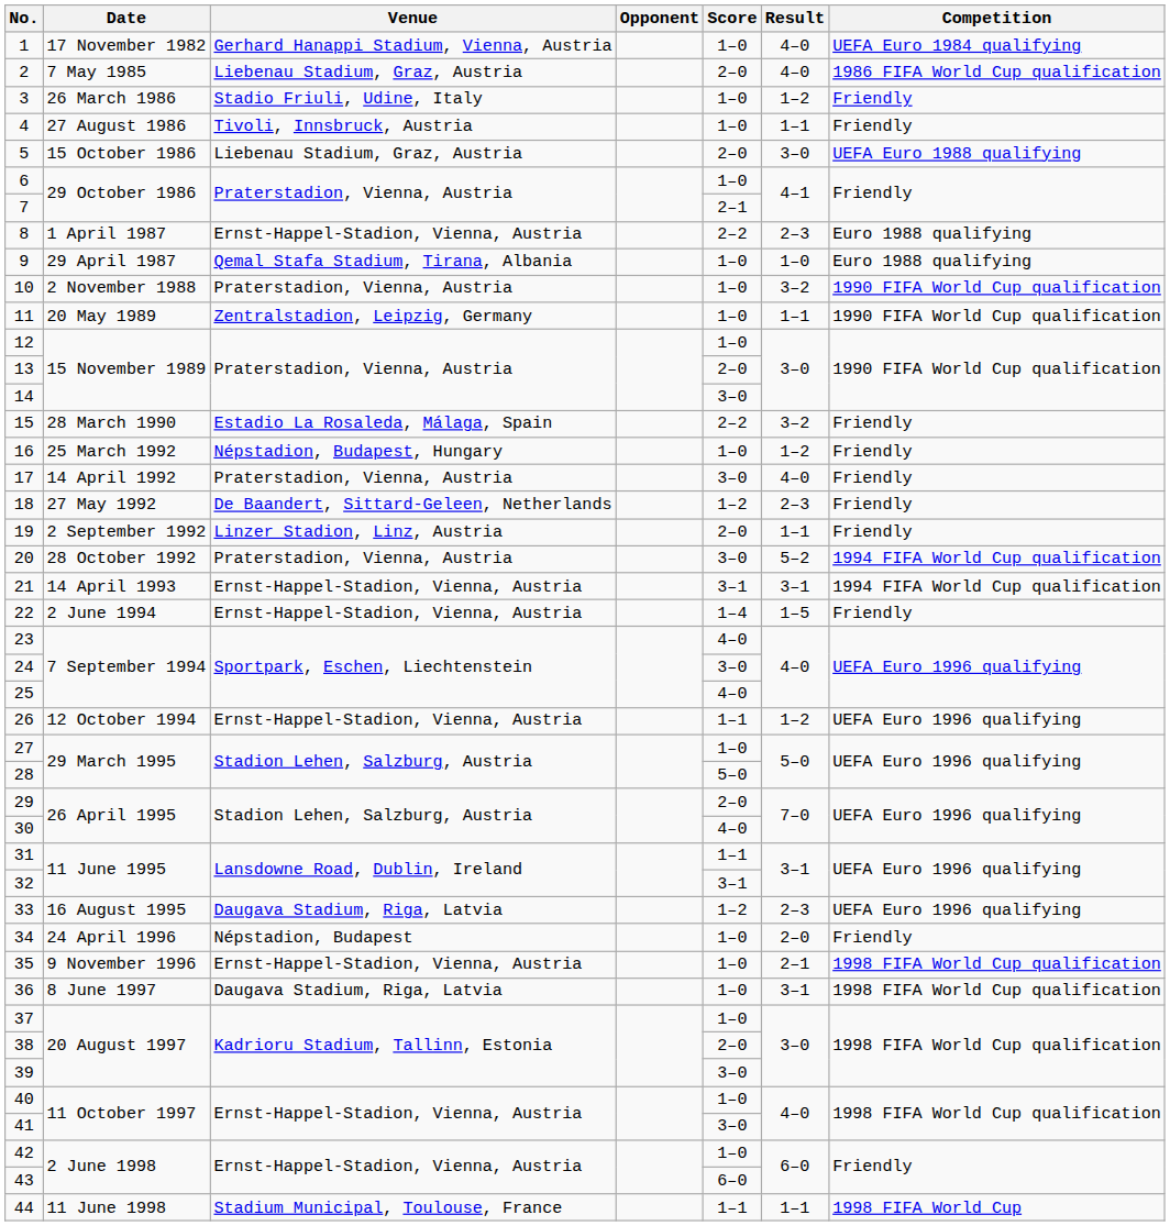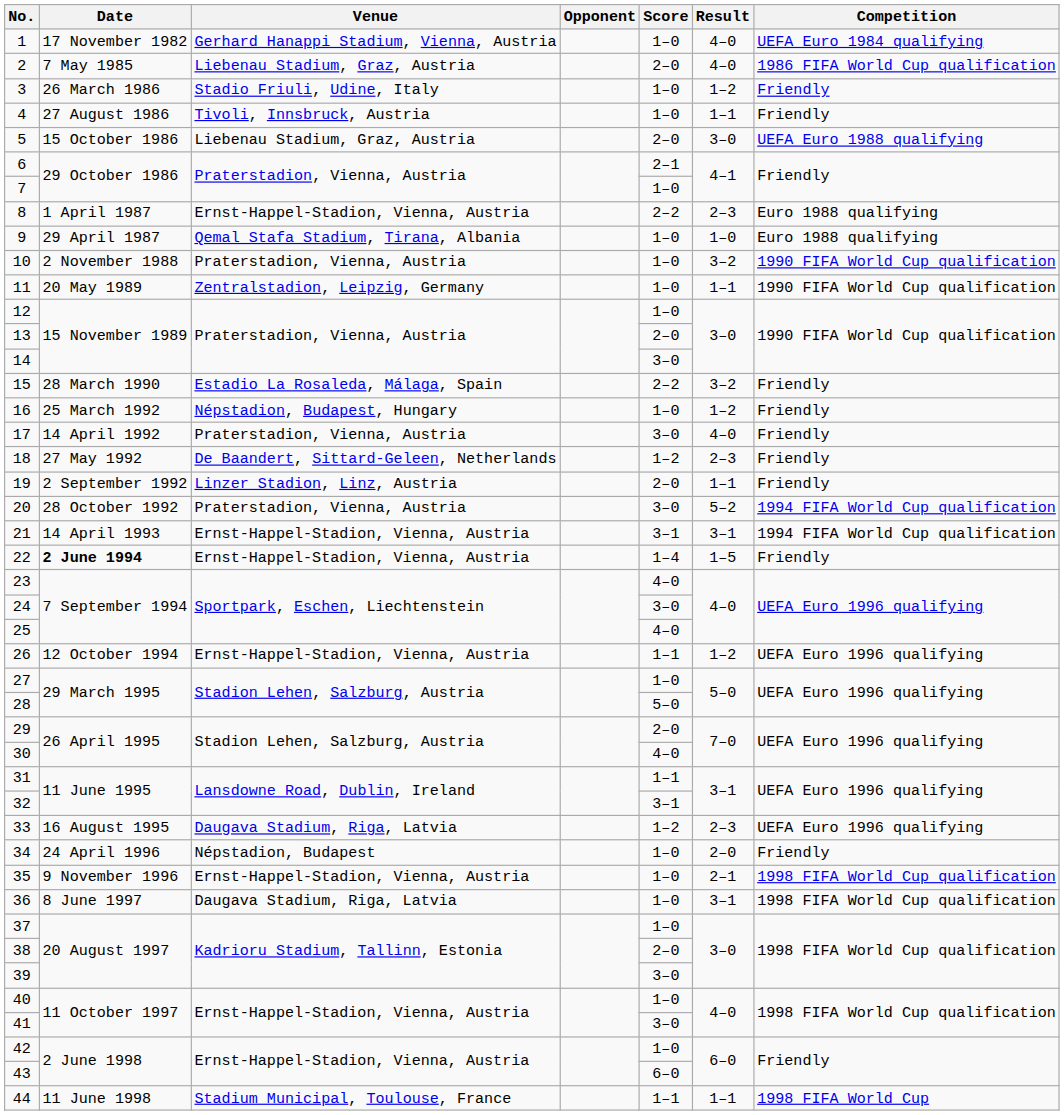6 | Score: 1–0 -> 2–1
7 | Score: 2–1 -> 1–0
22 | Date: normal -> bold
